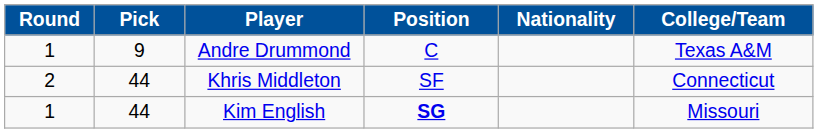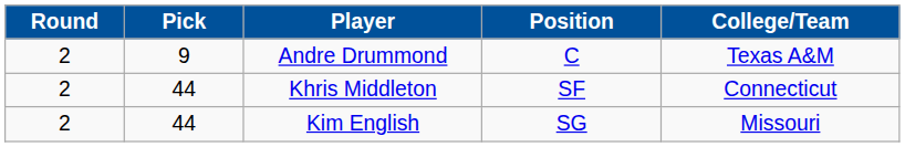- column: Nationality
Andre Drummond | Round: 1 -> 2
Kim English | Round: 1 -> 2
Kim English | Position: bold -> normal
